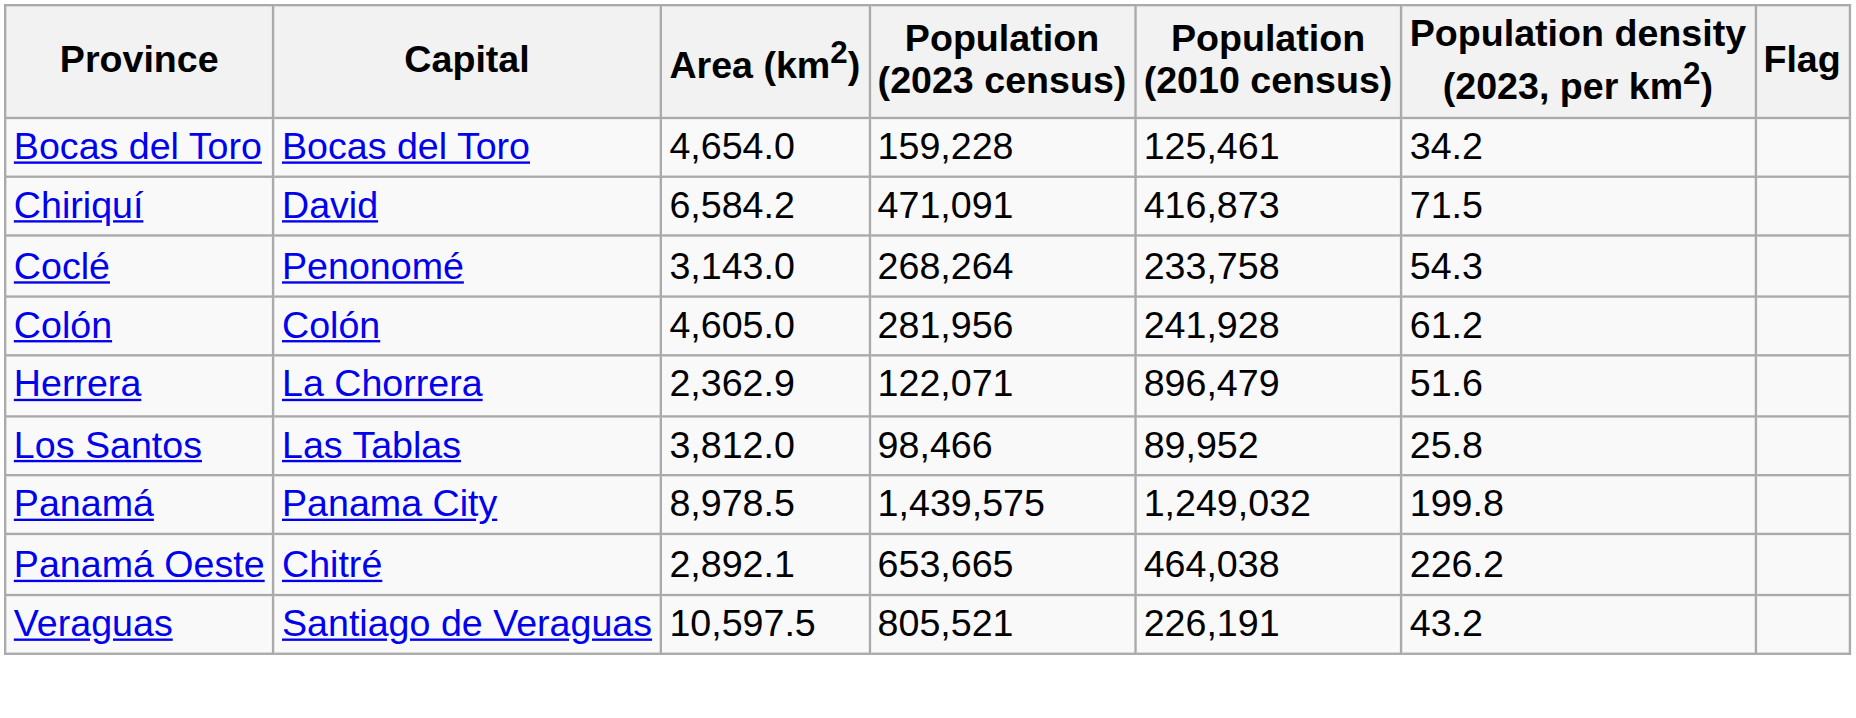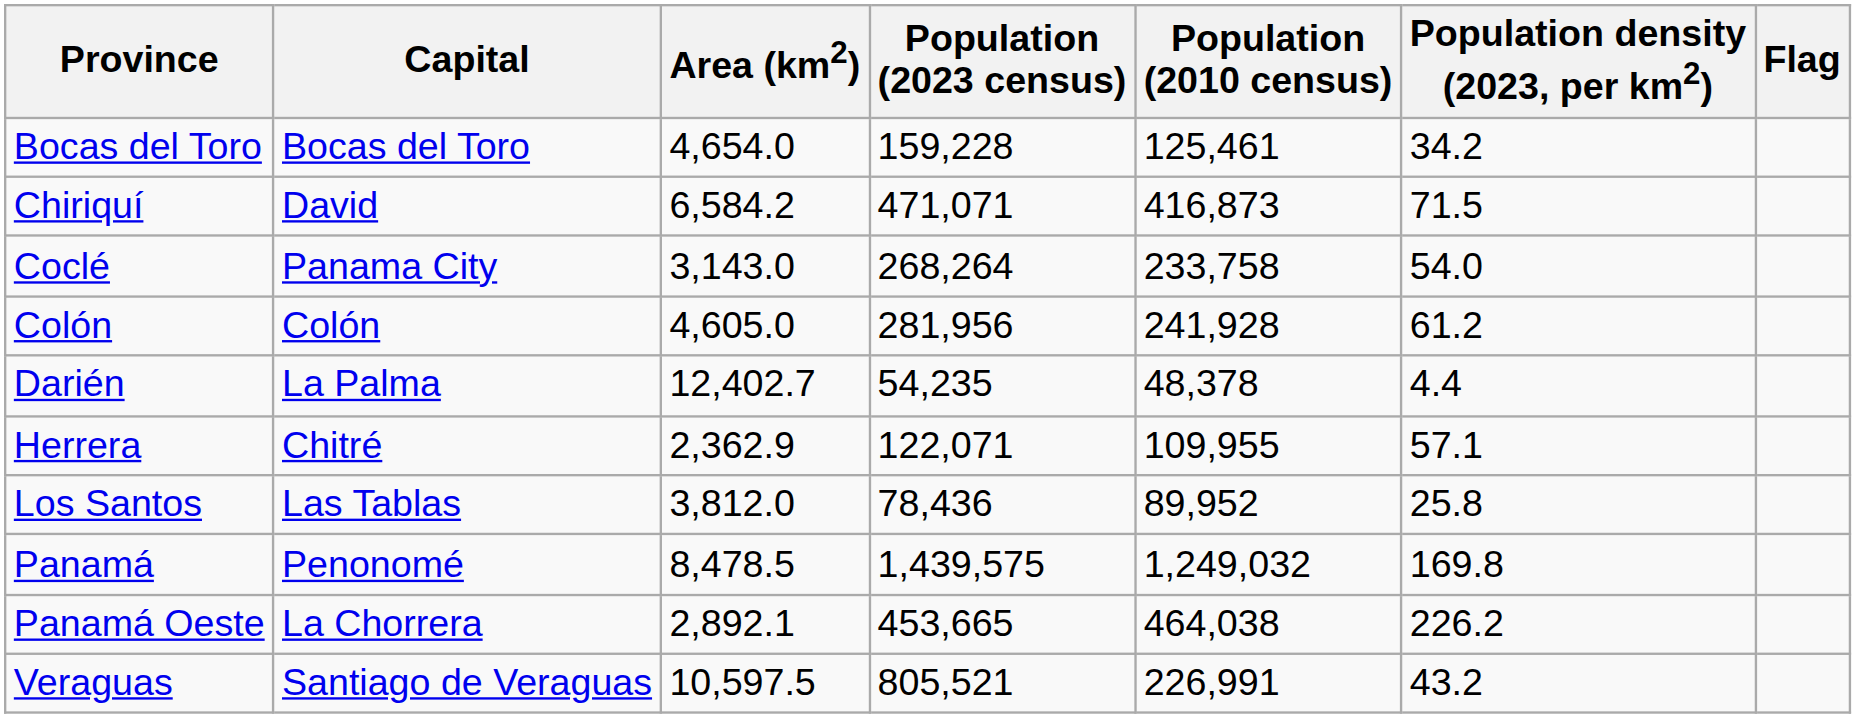Chiriquí | Population (2023 census): 471,091 -> 471,071
Coclé | Capital: Penonomé -> Panama City
Coclé | Population density (2023, per km2): 54.3 -> 54.0
+ row: Darién | La Palma | 12,402.7 | 54,235 | 48,378 | 4.4
Herrera | Capital: La Chorrera -> Chitré
Herrera | Population (2010 census): 896,479 -> 109,955
Herrera | Population density (2023, per km2): 51.6 -> 57.1
Los Santos | Population (2023 census): 98,466 -> 78,436
Panamá | Capital: Panama City -> Penonomé
Panamá | Area (km2): 8,978.5 -> 8,478.5
Panamá | Population density (2023, per km2): 199.8 -> 169.8
Panamá Oeste | Capital: Chitré -> La Chorrera
Panamá Oeste | Population (2023 census): 653,665 -> 453,665
Veraguas | Population (2010 census): 226,191 -> 226,991
